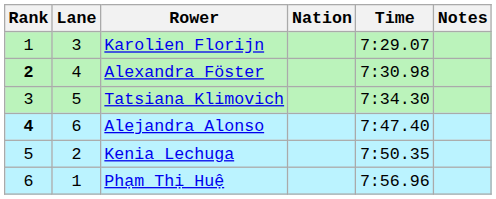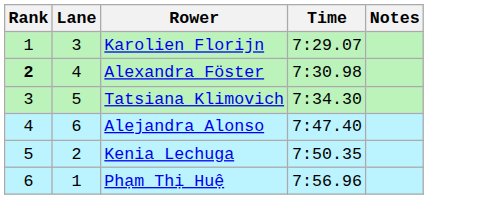- column: Nation
Alejandra Alonso | Rank: bold -> normal
